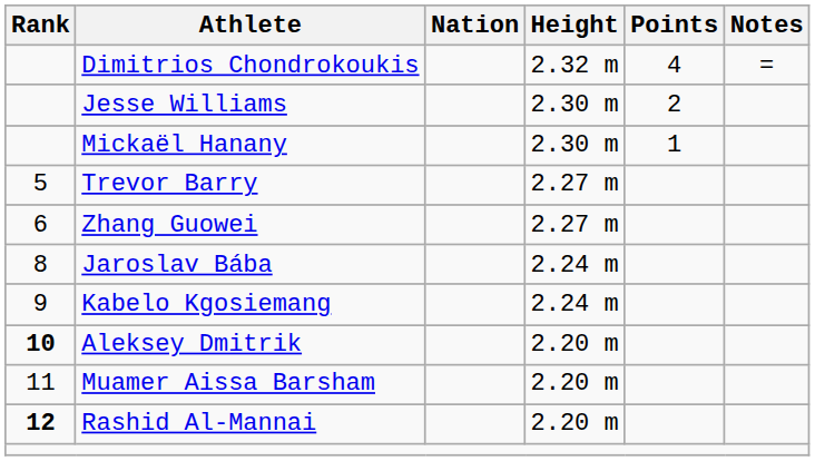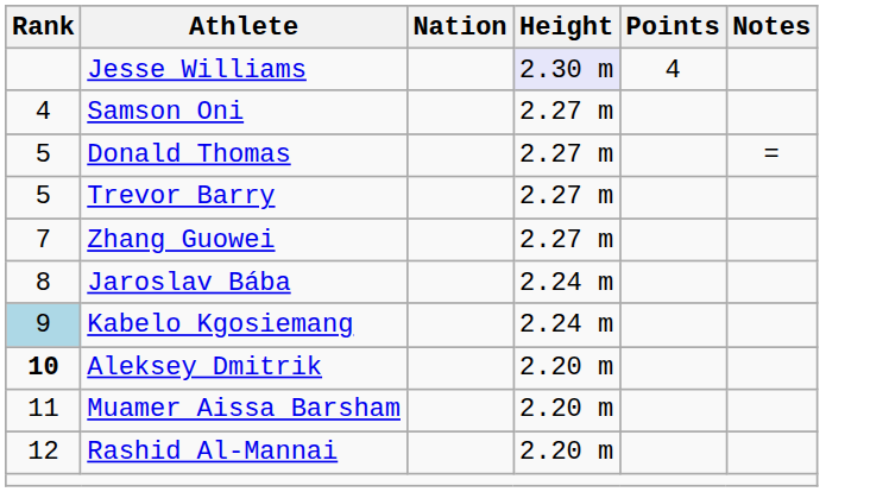- row: Dimitrios Chondrokoukis | 2.32 m | 4 | =
Jesse Williams | Height: no background -> lavender background
Jesse Williams | Points: 2 -> 4
- row: Mickaël Hanany | 2.30 m | 1
+ row: 4 | Samson Oni | 2.27 m
+ row: 5 | Donald Thomas | 2.27 m | =
Zhang Guowei | Rank: 6 -> 7
Kabelo Kgosiemang | Rank: no background -> lightblue background
Rashid Al-Mannai | Rank: bold -> normal
